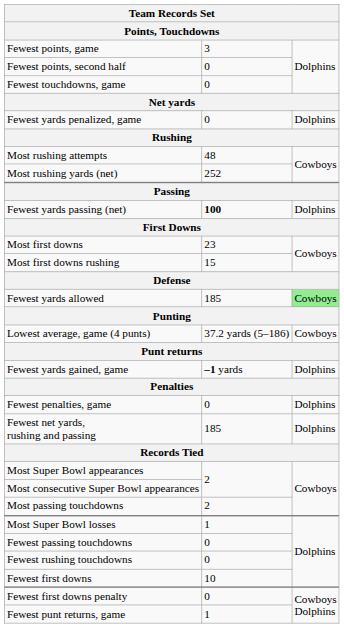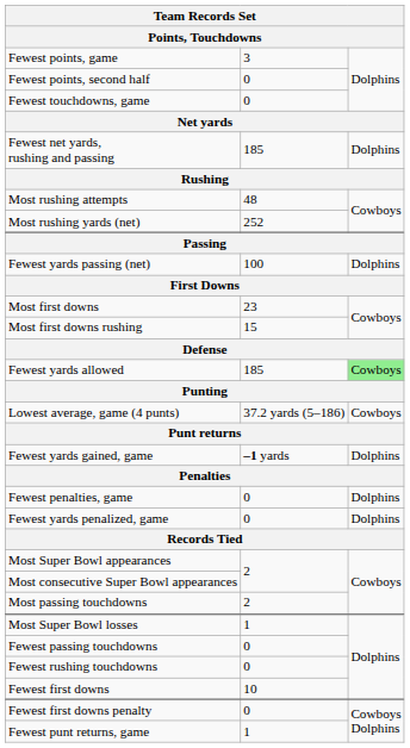rows swapped: Fewest net yards, rushing and passing <-> Fewest yards penalized, game
Fewest yards passing (net) | column 2: bold -> normal
